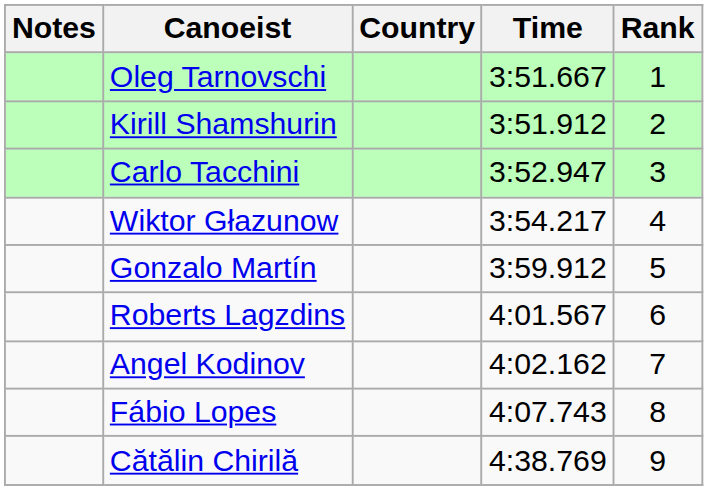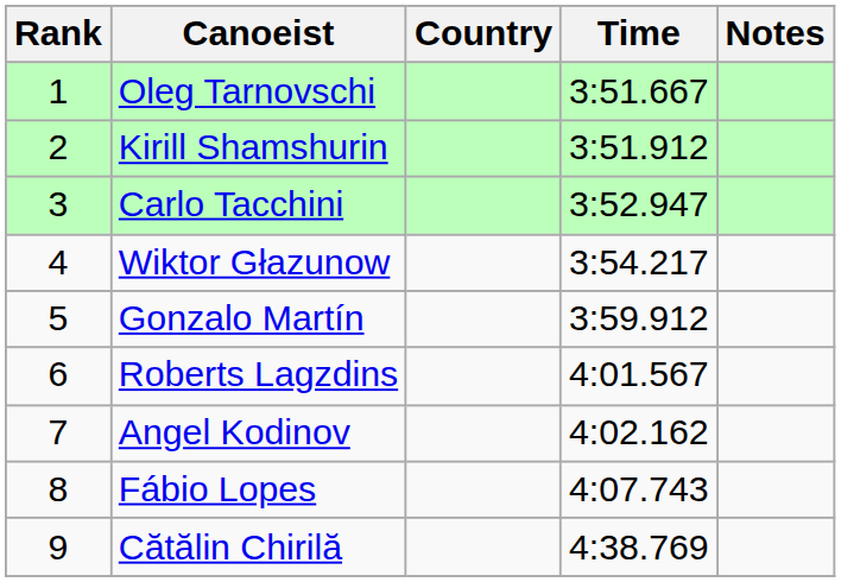columns swapped: Rank <-> Notes
